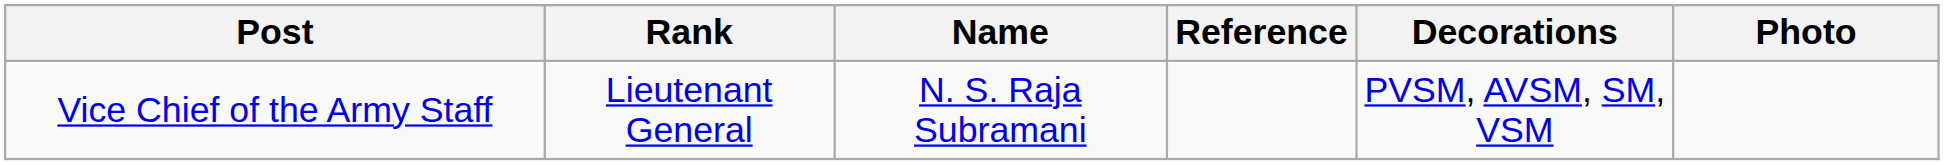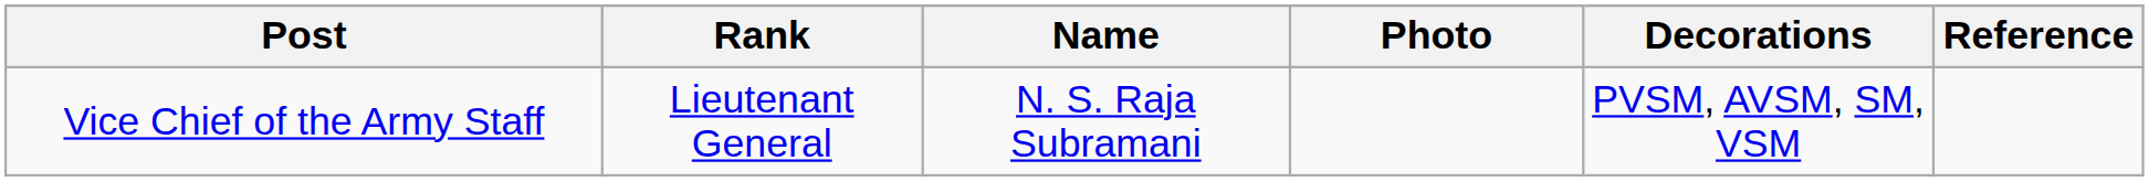columns swapped: Photo <-> Reference
